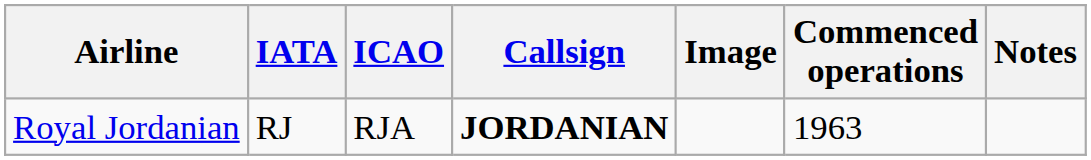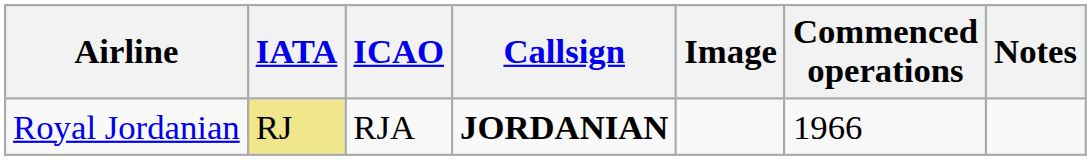Royal Jordanian | IATA: no background -> khaki background
Royal Jordanian | Commenced operations: 1963 -> 1966
